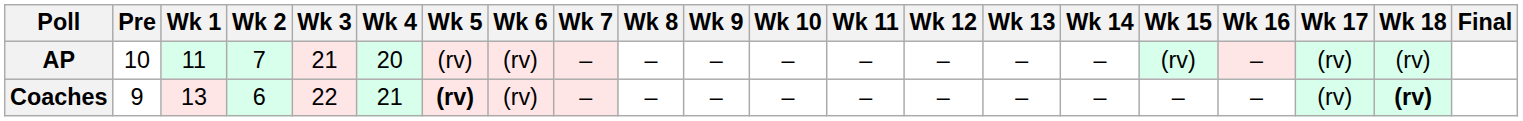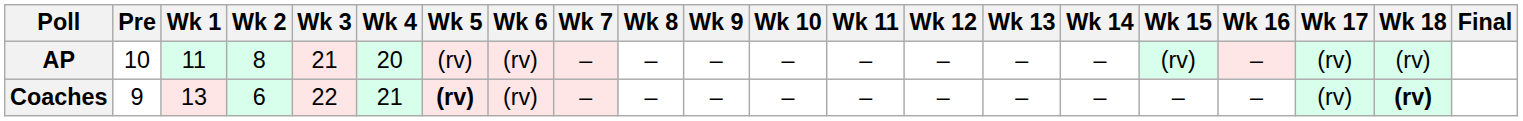AP | Wk 2: 7 -> 8
